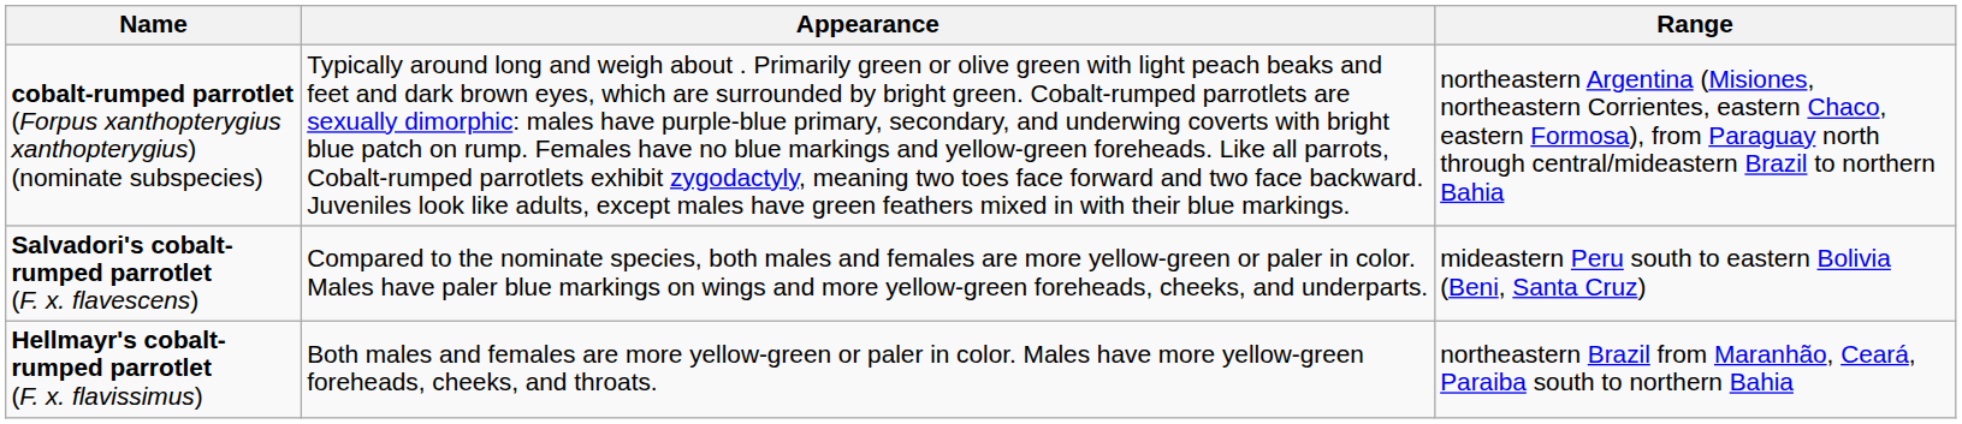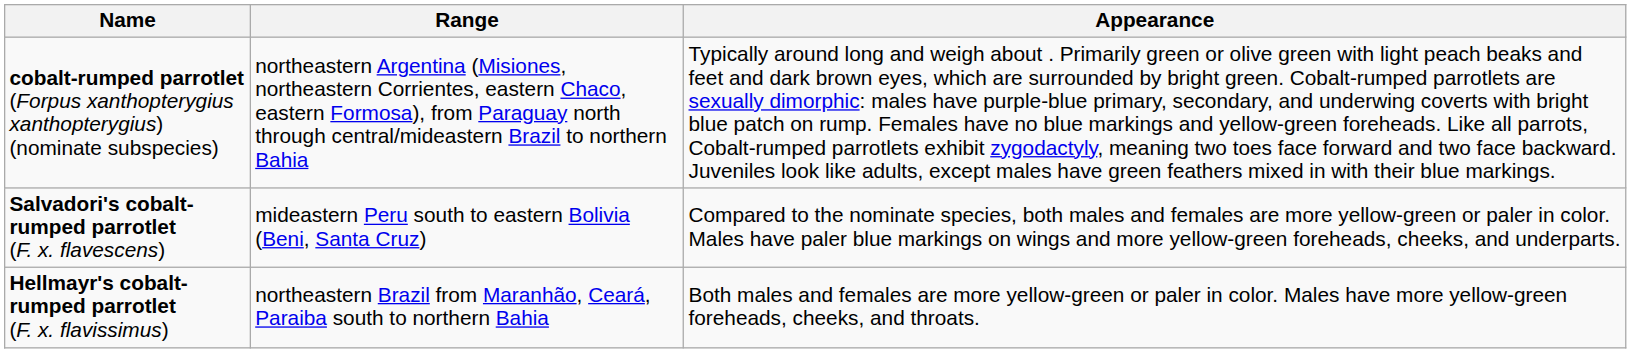columns swapped: Appearance <-> Range
